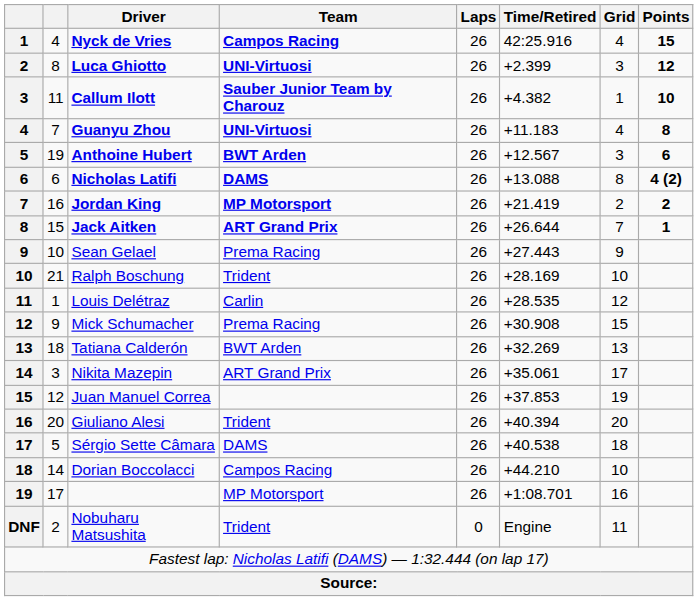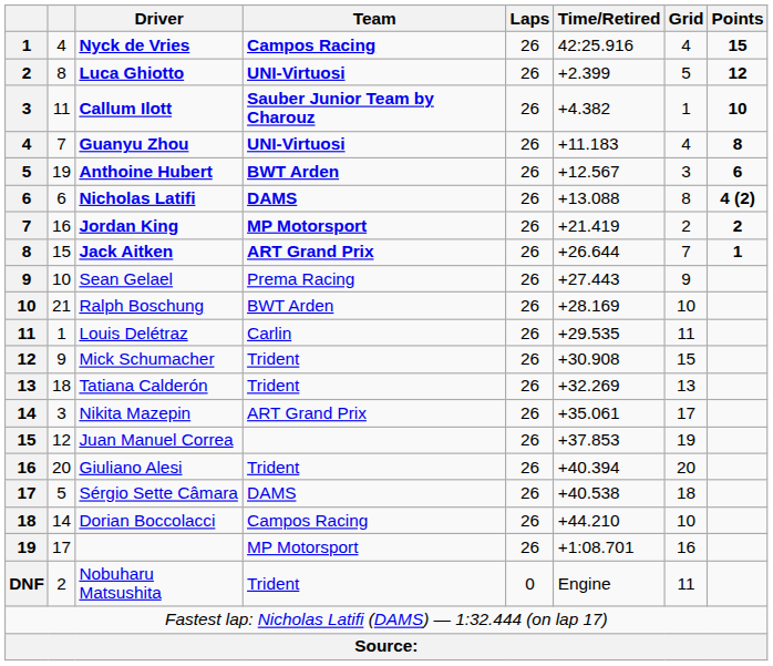Luca Ghiotto | Grid: 3 -> 5
Ralph Boschung | Team: Trident -> BWT Arden
Louis Delétraz | Time/Retired: +28.535 -> +29.535
Louis Delétraz | Grid: 12 -> 11
Mick Schumacher | Team: Prema Racing -> Trident
Tatiana Calderón | Team: BWT Arden -> Trident
